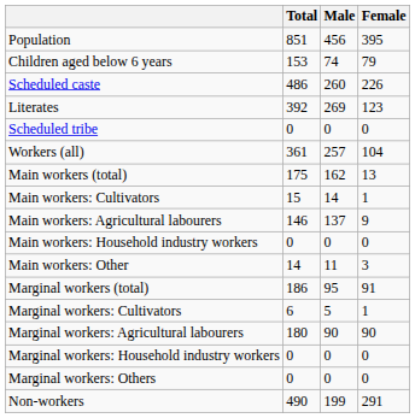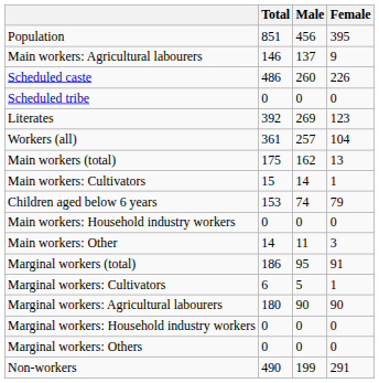rows swapped: Children aged below 6 years <-> Main workers: Agricultural labourers
rows swapped: Scheduled tribe <-> Literates
